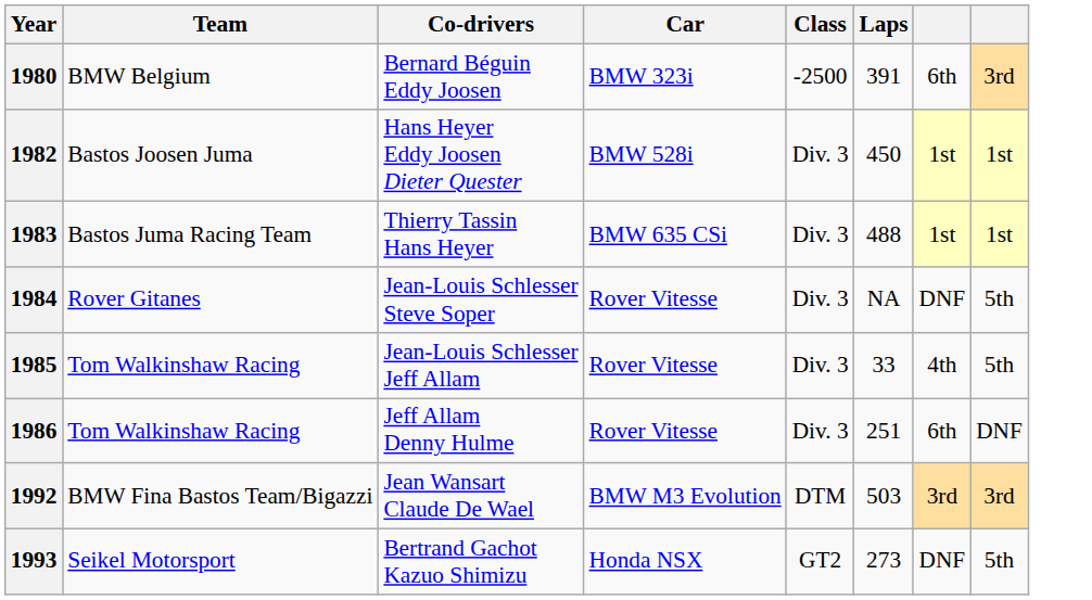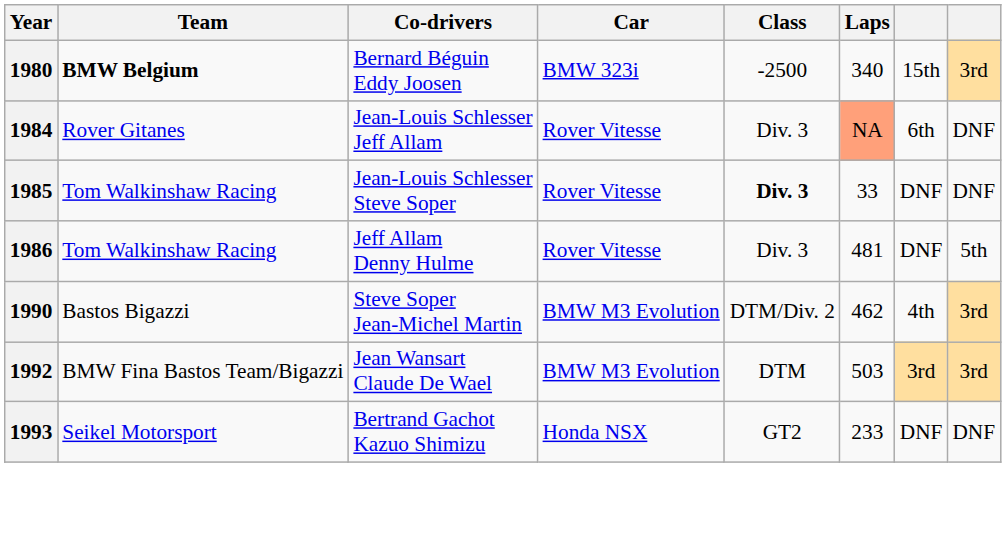1980 | Team: normal -> bold
1980 | Laps: 391 -> 340
1980 | column 7: 6th -> 15th
- row: 1982 | Bastos Joosen Juma | Hans Heyer Eddy Joosen Dieter Quester | BMW 528i | Div. 3 | 450 | 1st | 1st
- row: 1983 | Bastos Juma Racing Team | Thierry Tassin Hans Heyer | BMW 635 CSi | Div. 3 | 488 | 1st | 1st
1984 | Co-drivers: Jean-Louis Schlesser Steve Soper -> Jean-Louis Schlesser Jeff Allam
1984 | Laps: no background -> lightsalmon background
1984 | column 7: DNF -> 6th
1984 | column 8: 5th -> DNF
1985 | Co-drivers: Jean-Louis Schlesser Jeff Allam -> Jean-Louis Schlesser Steve Soper
1985 | Class: normal -> bold
1985 | column 7: 4th -> DNF
1985 | column 8: 5th -> DNF
1986 | Laps: 251 -> 481
1986 | column 7: 6th -> DNF
1986 | column 8: DNF -> 5th
+ row: 1990 | Bastos Bigazzi | Steve Soper Jean-Michel Martin | BMW M3 Evolution | DTM/Div. 2 | 462 | 4th | 3rd
1993 | Laps: 273 -> 233
1993 | column 8: 5th -> DNF
